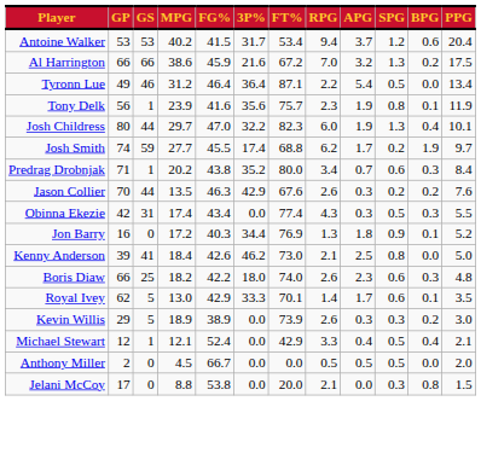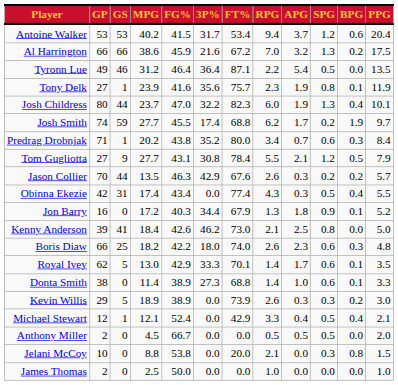Tyronn Lue | PPG: 13.4 -> 13.5
Tony Delk | GP: 56 -> 27
Josh Childress | MPG: 29.7 -> 23.7
+ row: Tom Gugliotta | 27 | 9 | 27.7 | 43.1 | 30.8 | 78.4 | 5.5 | 2.1 | 1.2 | 0.5 | 7.9
Jason Collier | PPG: 7.6 -> 5.7
Obinna Ekezie | BPG: 0.3 -> 0.4
Jon Barry | FT%: 76.9 -> 67.9
+ row: Donta Smith | 38 | 0 | 11.4 | 38.9 | 27.3 | 68.8 | 1.4 | 1.0 | 0.6 | 0.1 | 3.3
Jelani McCoy | GP: 17 -> 10
+ row: James Thomas | 2 | 0 | 2.5 | 50.0 | 0.0 | 0.0 | 1.0 | 0.0 | 0.0 | 0.0 | 1.0
